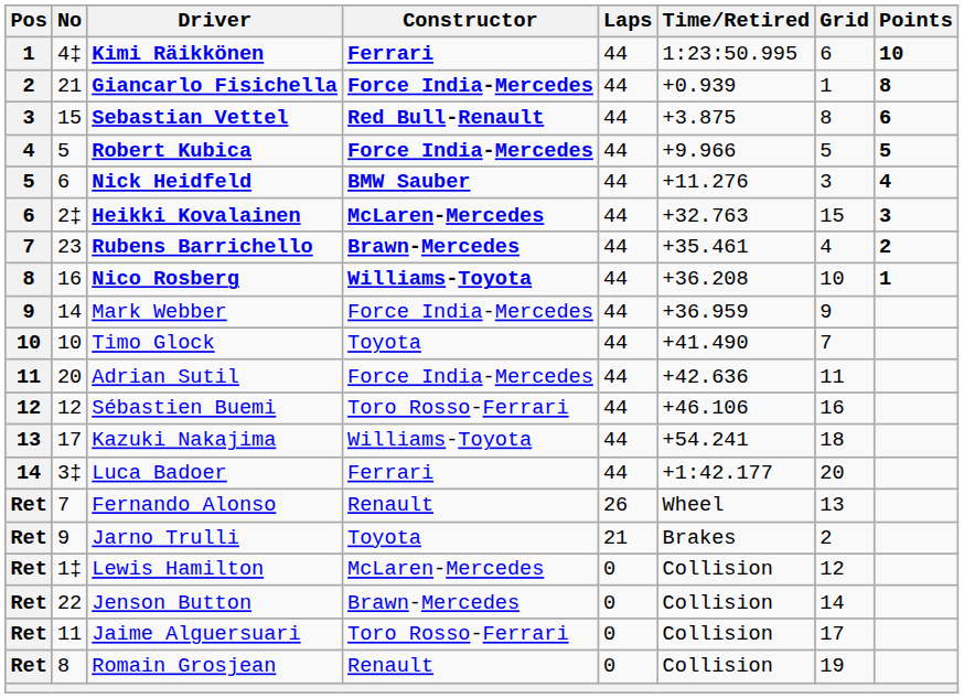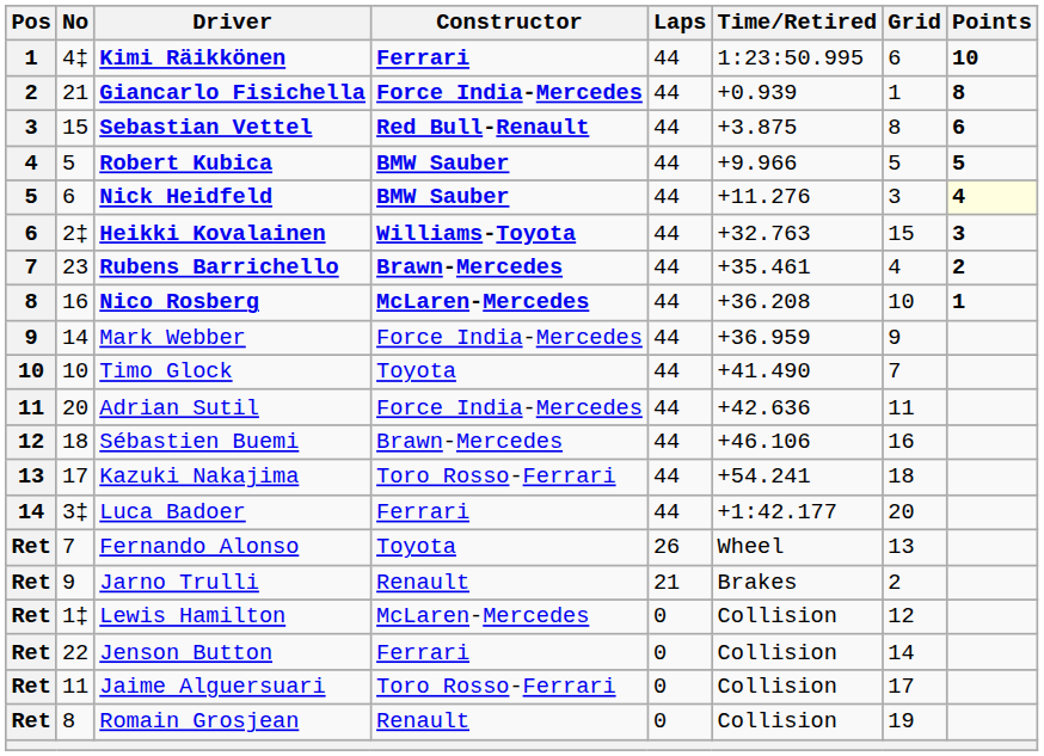Robert Kubica | Constructor: Force India-Mercedes -> BMW Sauber
Nick Heidfeld | Points: no background -> lightyellow background
Heikki Kovalainen | Constructor: McLaren-Mercedes -> Williams-Toyota
Nico Rosberg | Constructor: Williams-Toyota -> McLaren-Mercedes
Sébastien Buemi | No: 12 -> 18
Sébastien Buemi | Constructor: Toro Rosso-Ferrari -> Brawn-Mercedes
Kazuki Nakajima | Constructor: Williams-Toyota -> Toro Rosso-Ferrari
Fernando Alonso | Constructor: Renault -> Toyota
Jarno Trulli | Constructor: Toyota -> Renault
Jenson Button | Constructor: Brawn-Mercedes -> Ferrari
